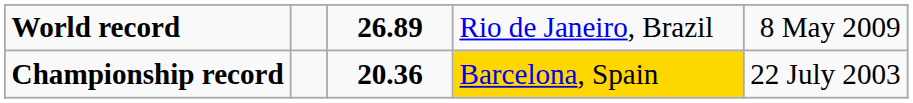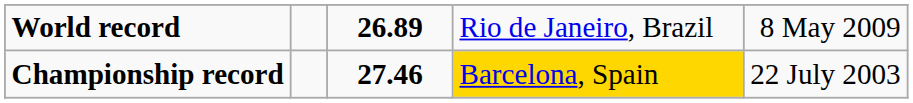Championship record | column 3: 20.36 -> 27.46
